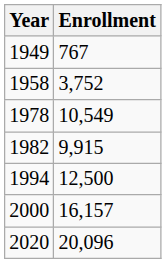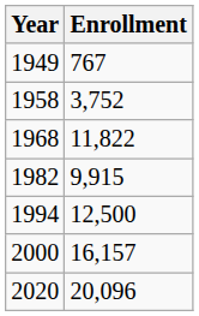+ row: 1968 | 11,822
- row: 1978 | 10,549
